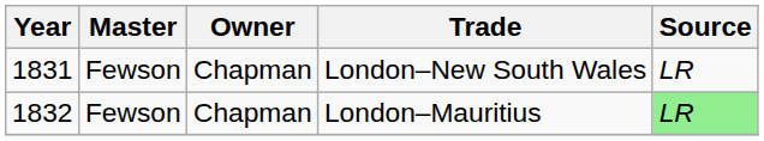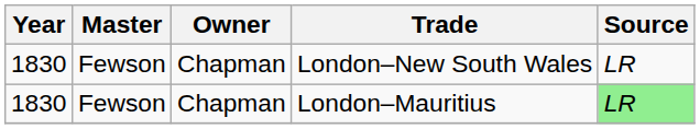London–New South Wales | Year: 1831 -> 1830
London–Mauritius | Year: 1832 -> 1830
